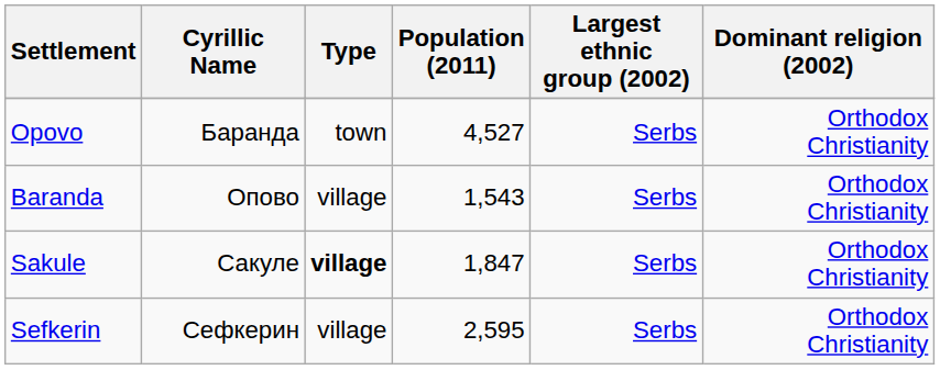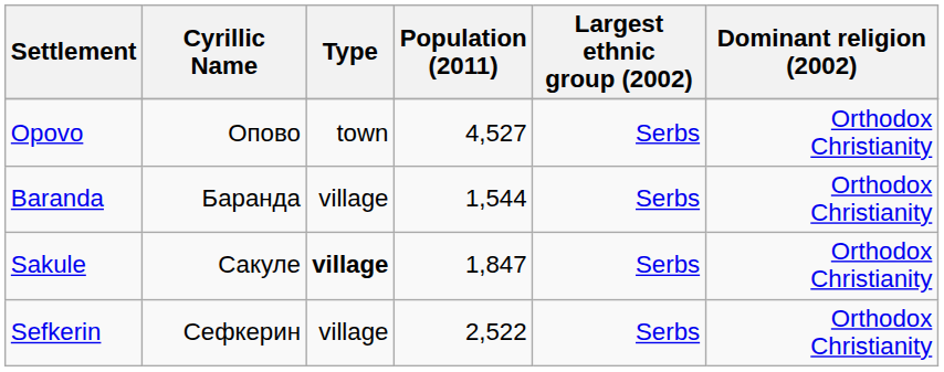Opovo | Cyrillic Name: Баранда -> Опово
Baranda | Cyrillic Name: Опово -> Баранда
Baranda | Population (2011): 1,543 -> 1,544
Sefkerin | Population (2011): 2,595 -> 2,522
